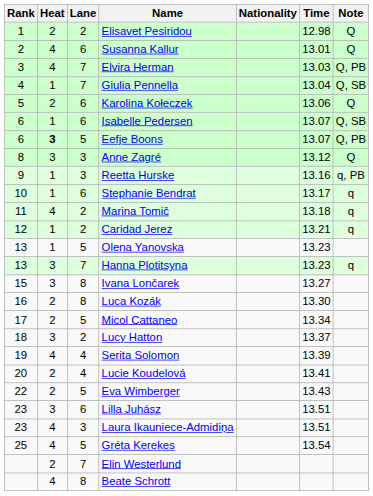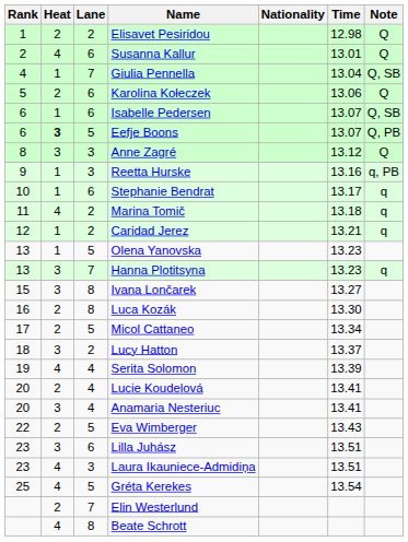- row: 3 | 4 | 7 | Elvira Herman | 13.03 | Q, PB
+ row: 20 | 3 | 4 | Anamaria Nesteriuc | 13.41
